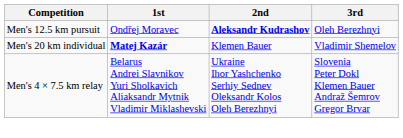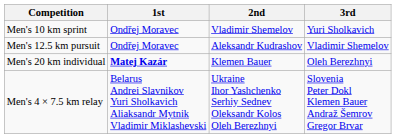+ row: Men's 10 km sprint | Ondřej Moravec | Vladimir Shemelov | Yuri Sholkavich
Men's 12.5 km pursuit | 2nd: bold -> normal
Men's 12.5 km pursuit | 3rd: Oleh Berezhnyi -> Vladimir Shemelov
Men's 20 km individual | 3rd: Vladimir Shemelov -> Oleh Berezhnyi
